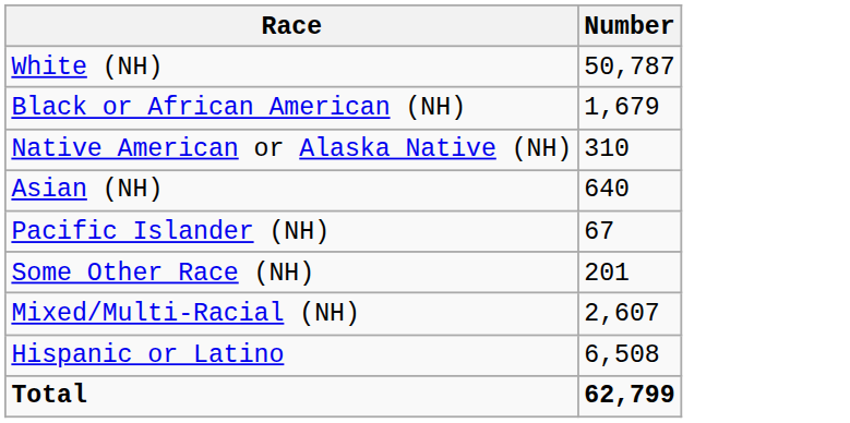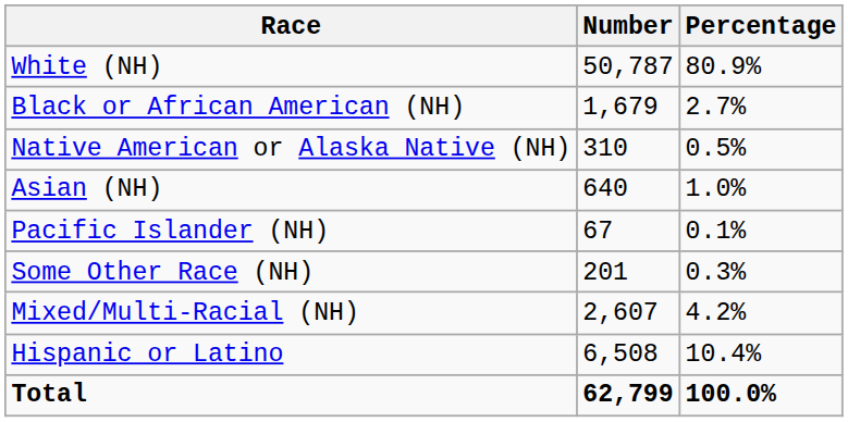+ column: Percentage | 80.9% | 2.7% | 0.5% | 1.0% | 0.1% | 0.3% | 4.2% | 10.4% | 100.0%
